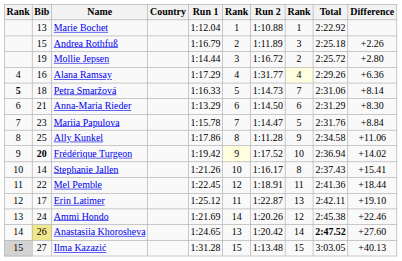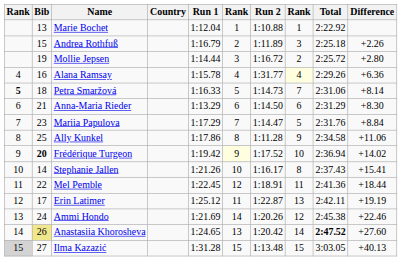Alana Ramsay | Run 1: 1:17.29 -> 1:15.78
Mariia Papulova | Run 1: 1:15.78 -> 1:17.29
Erin Latimer | Difference: +19.10 -> +19.19
